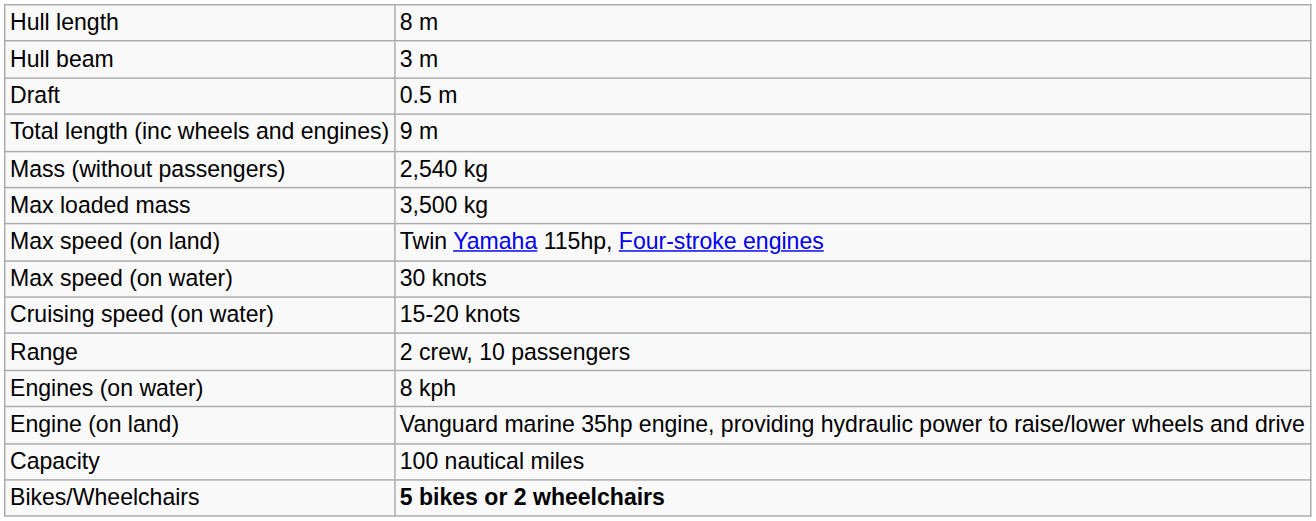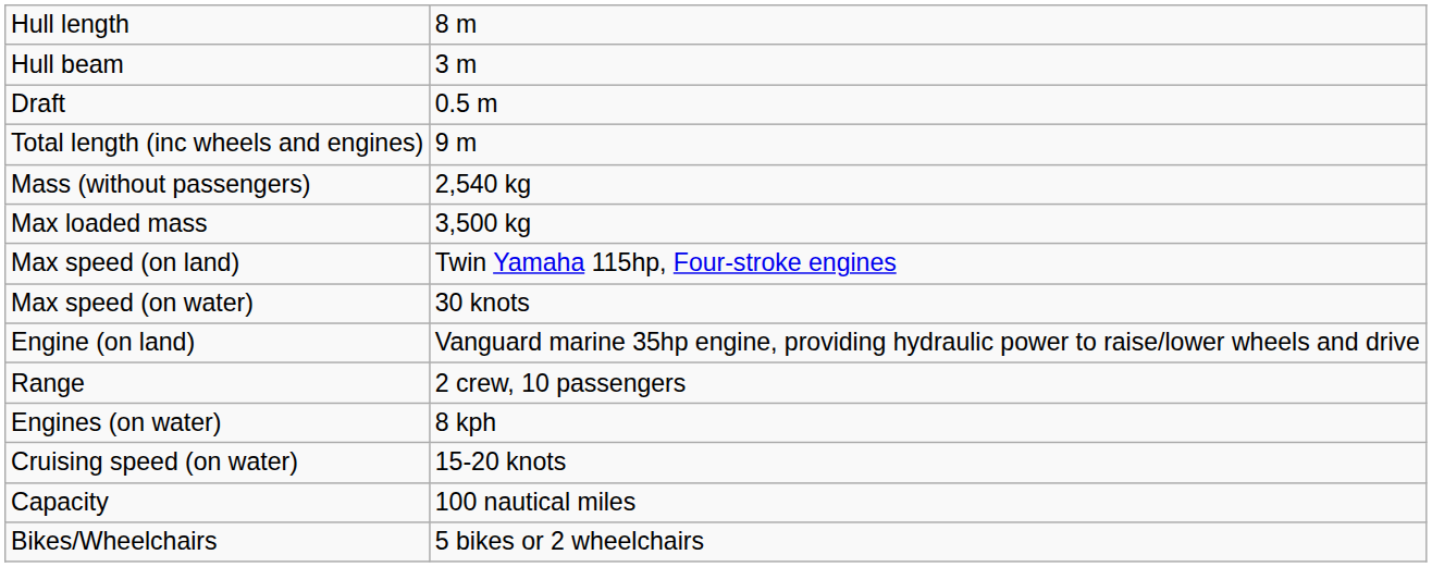rows swapped: Cruising speed (on water) <-> Engine (on land)
Bikes/Wheelchairs | column 2: bold -> normal
